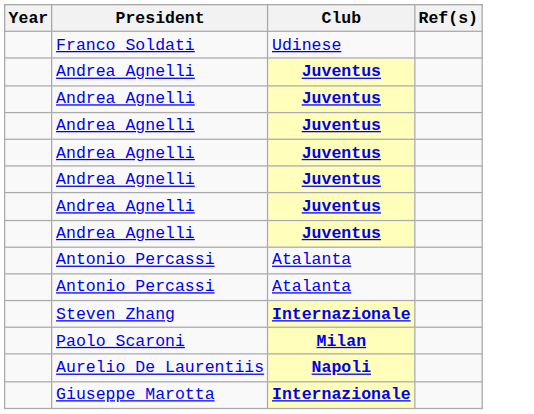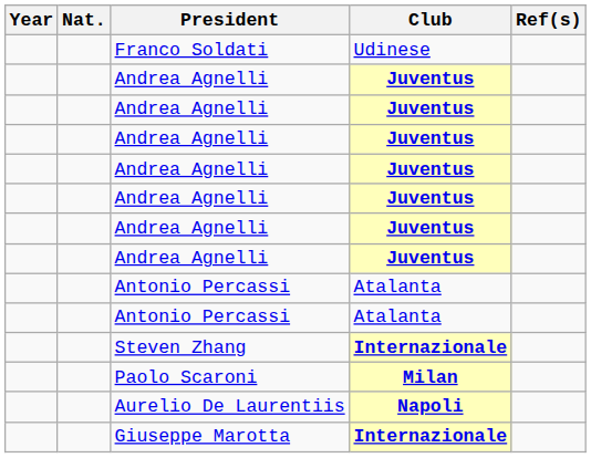+ column: Nat.
